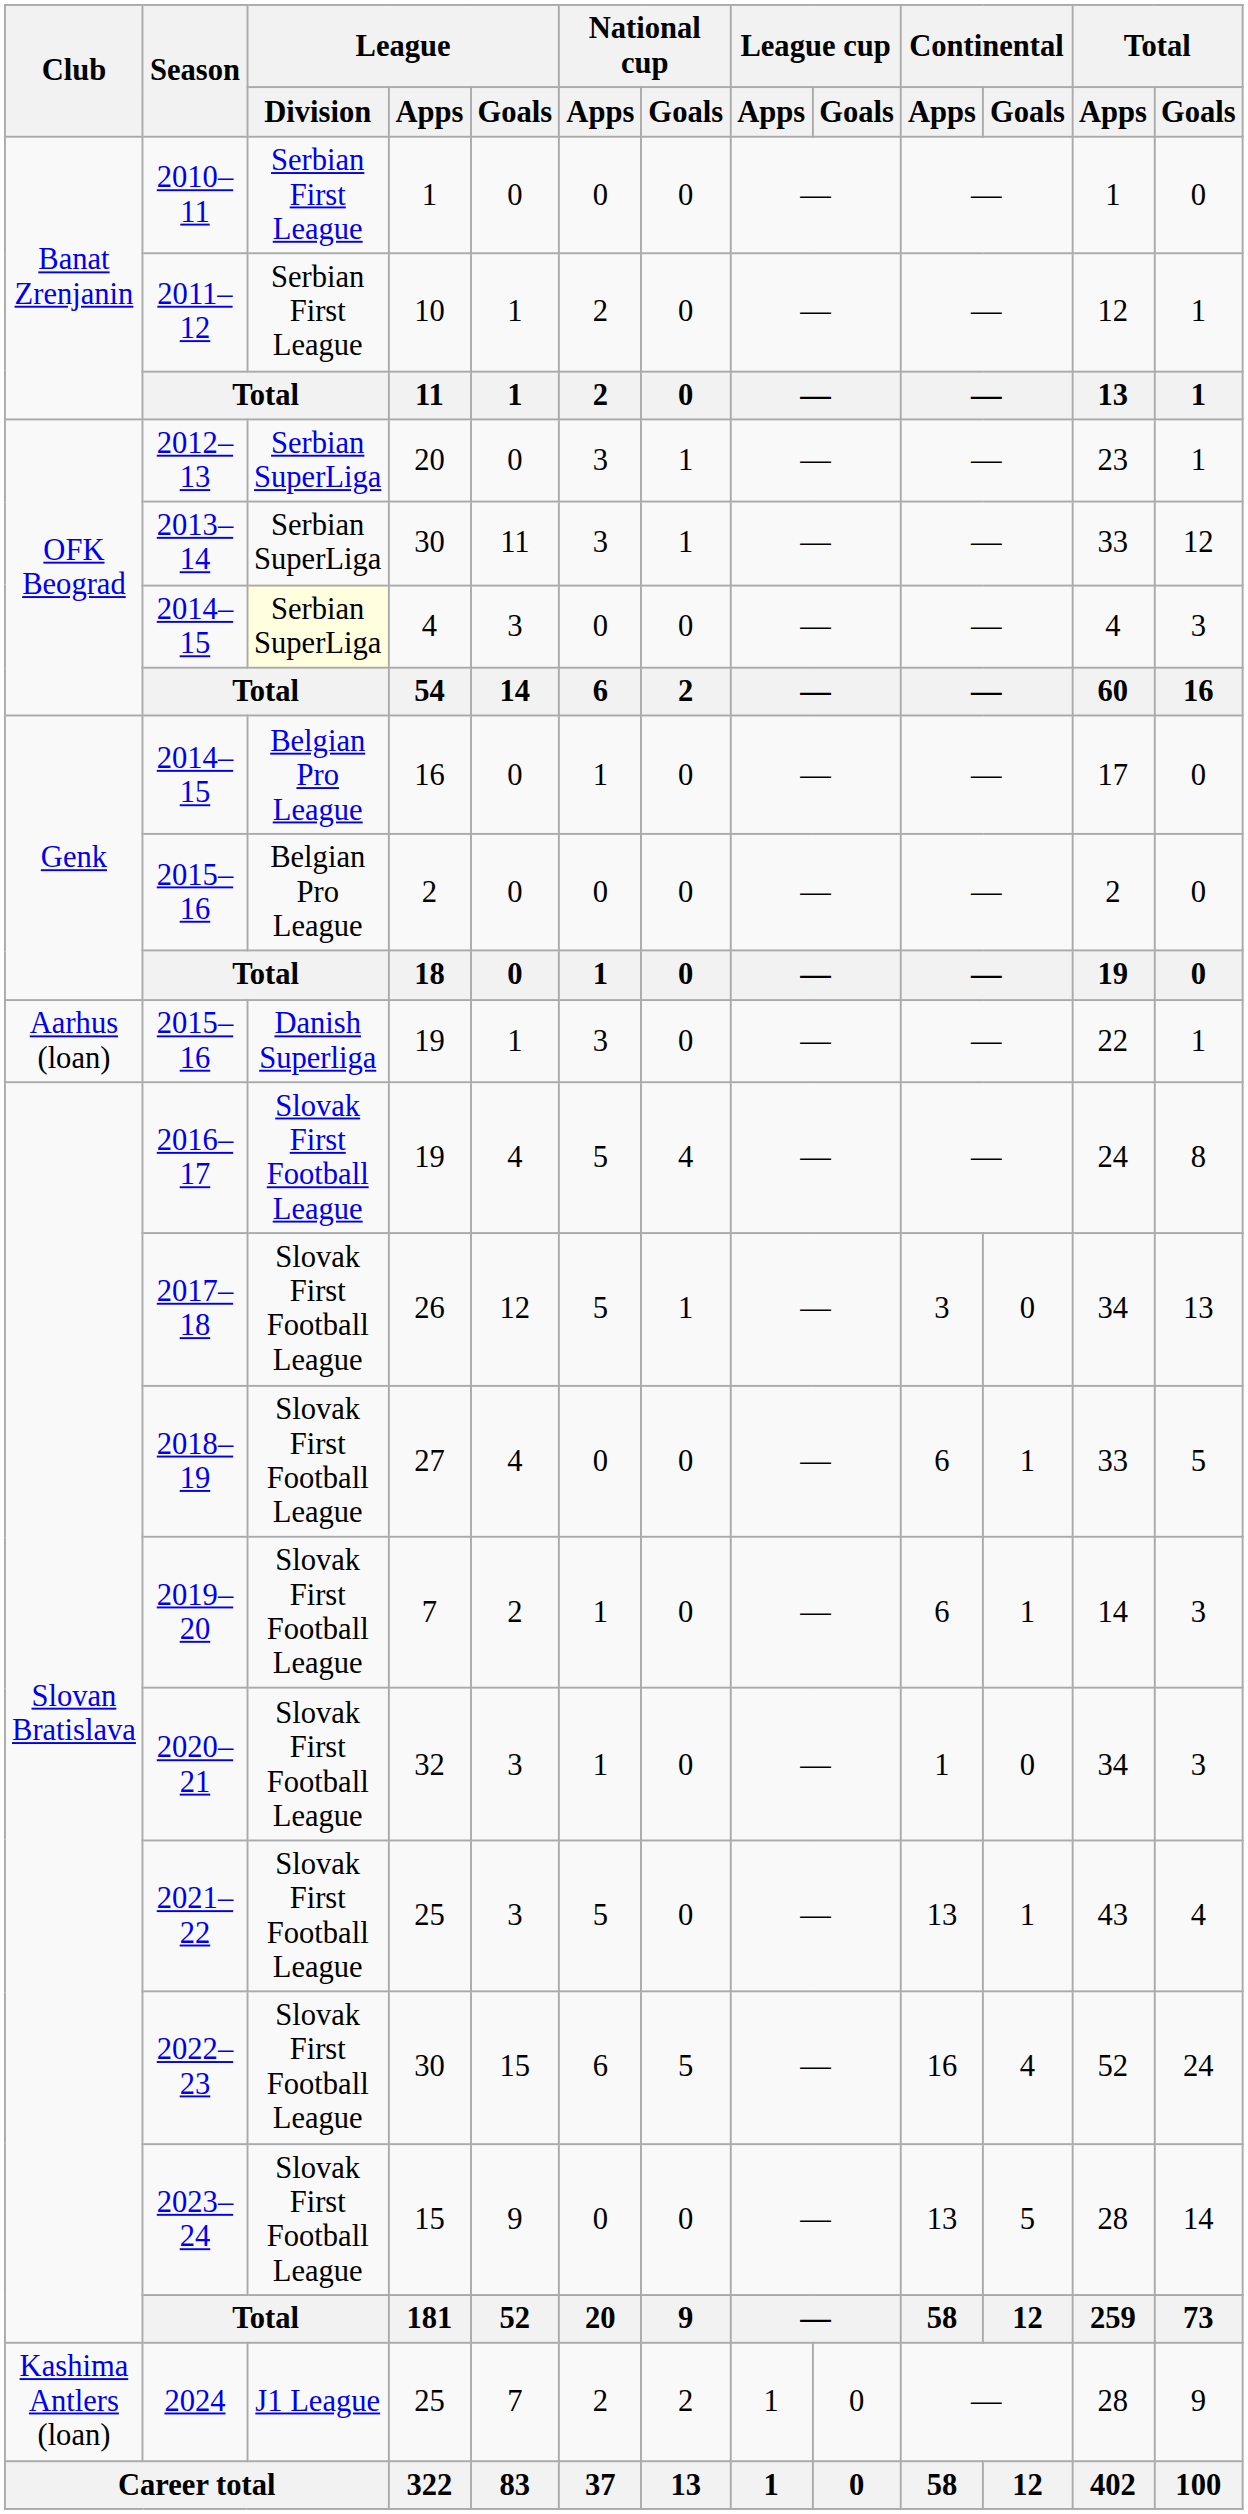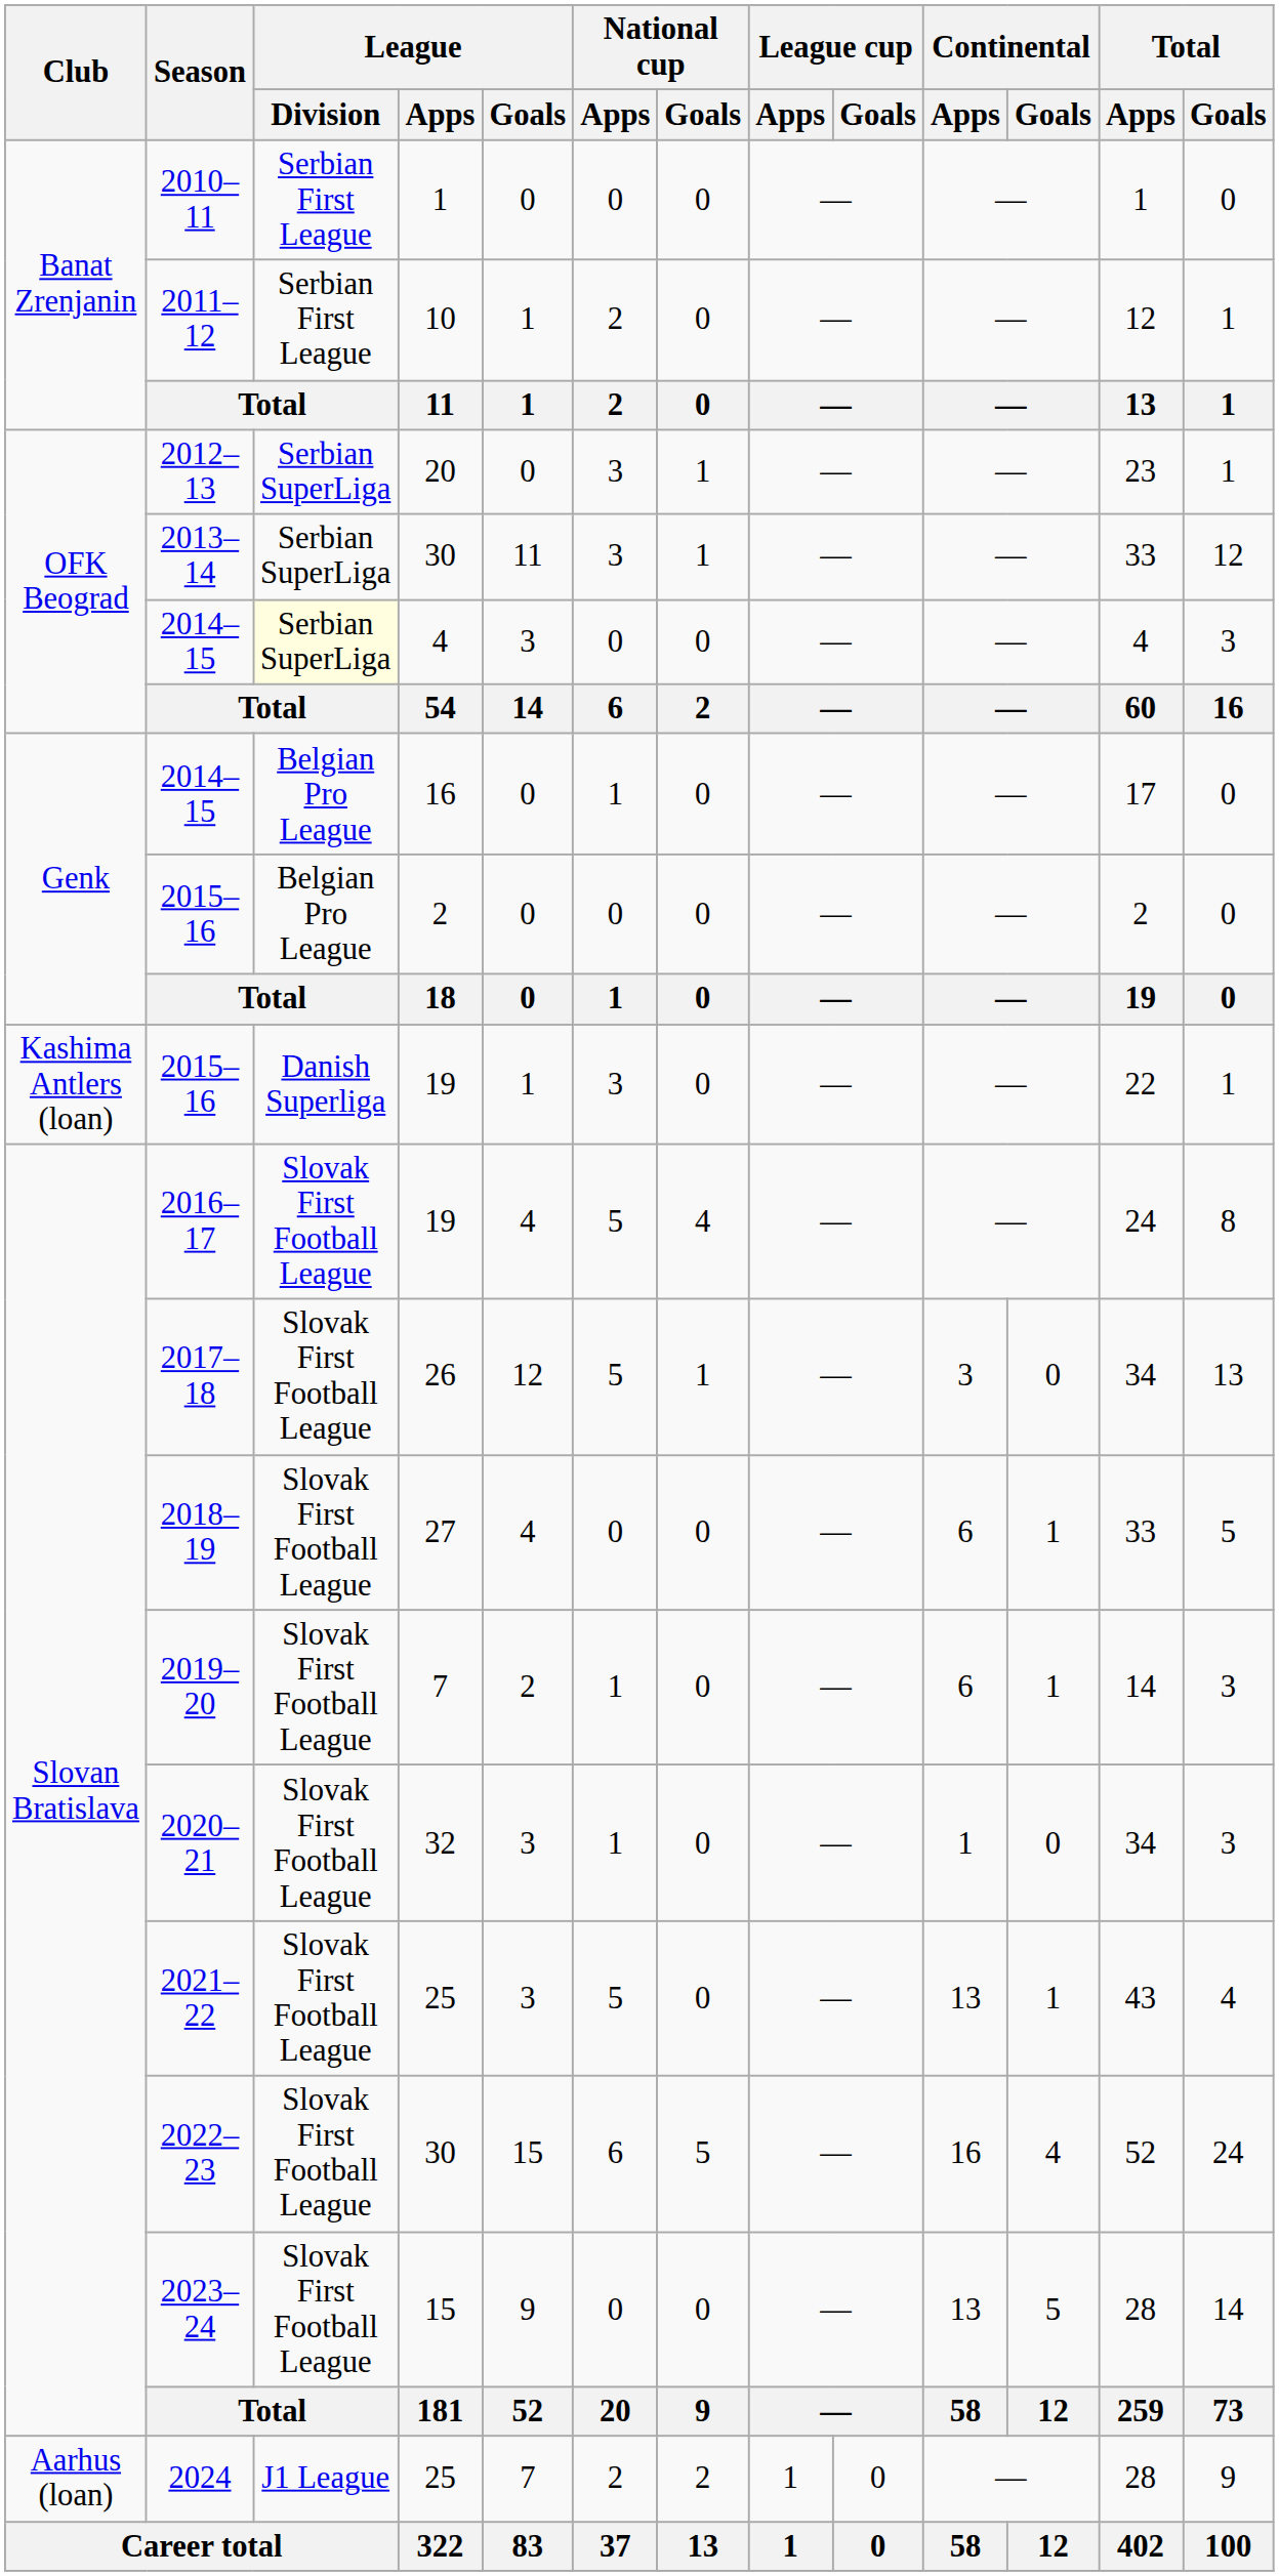2015–16 / 19 | Club: Aarhus (loan) -> Kashima Antlers (loan)
2024 | Club: Kashima Antlers (loan) -> Aarhus (loan)
